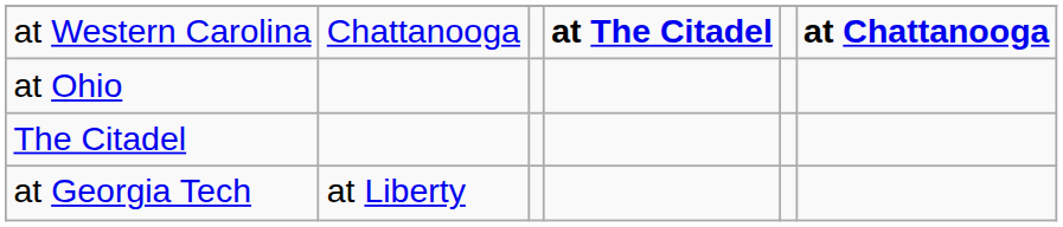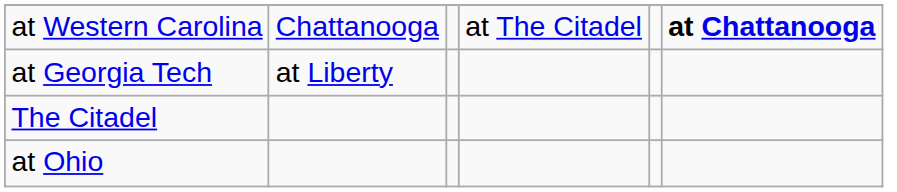at Western Carolina | column 4: bold -> normal
rows swapped: at Georgia Tech <-> at Ohio
